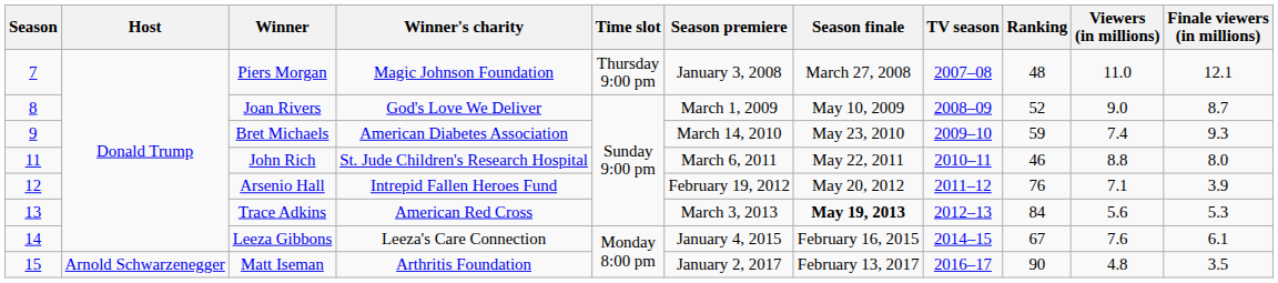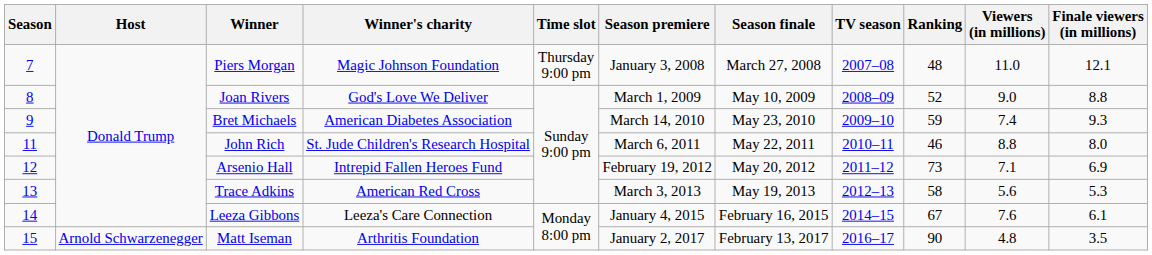Joan Rivers | Finale viewers (in millions): 8.7 -> 8.8
Arsenio Hall | Ranking: 76 -> 73
Arsenio Hall | Finale viewers (in millions): 3.9 -> 6.9
Trace Adkins | Season finale: bold -> normal
Trace Adkins | Ranking: 84 -> 58
